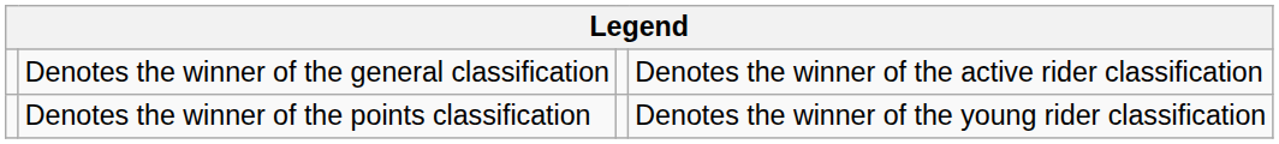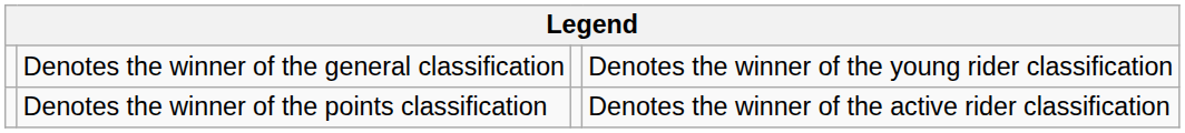Denotes the winner of the general classification | column 4: Denotes the winner of the active rider classification -> Denotes the winner of the young rider classification
Denotes the winner of the points classification | column 4: Denotes the winner of the young rider classification -> Denotes the winner of the active rider classification
